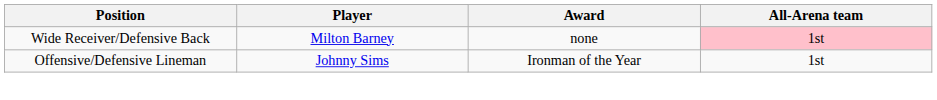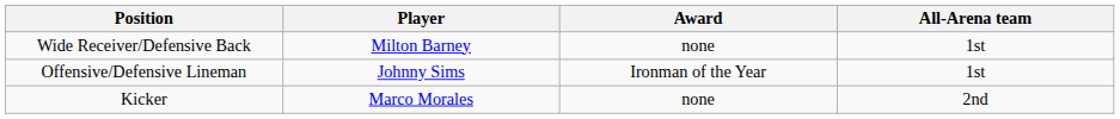Wide Receiver/Defensive Back | All-Arena team: pink background -> no background
+ row: Kicker | Marco Morales | none | 2nd
